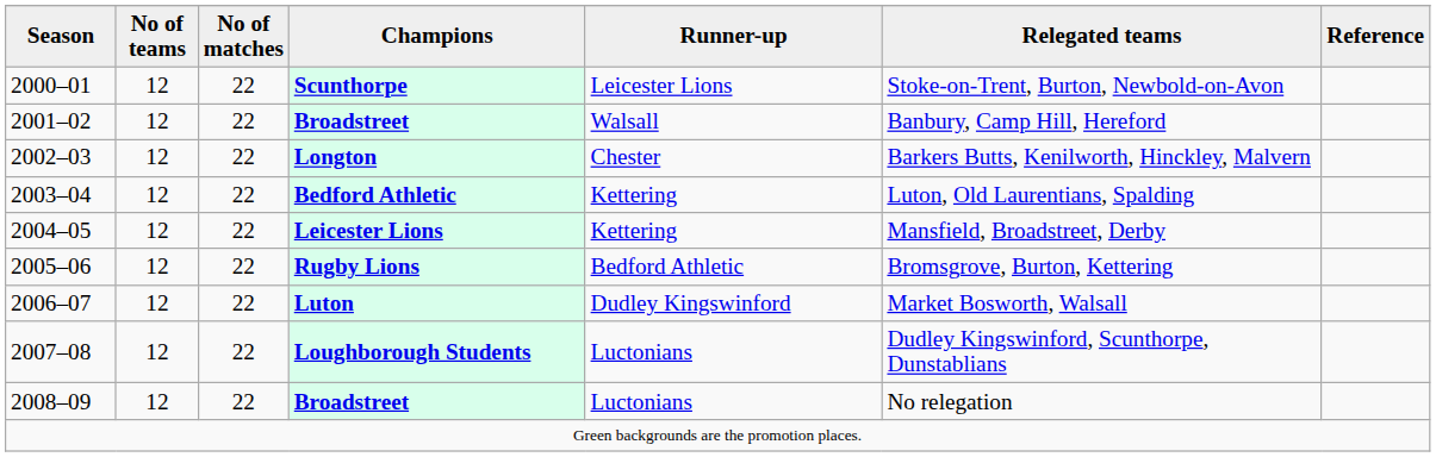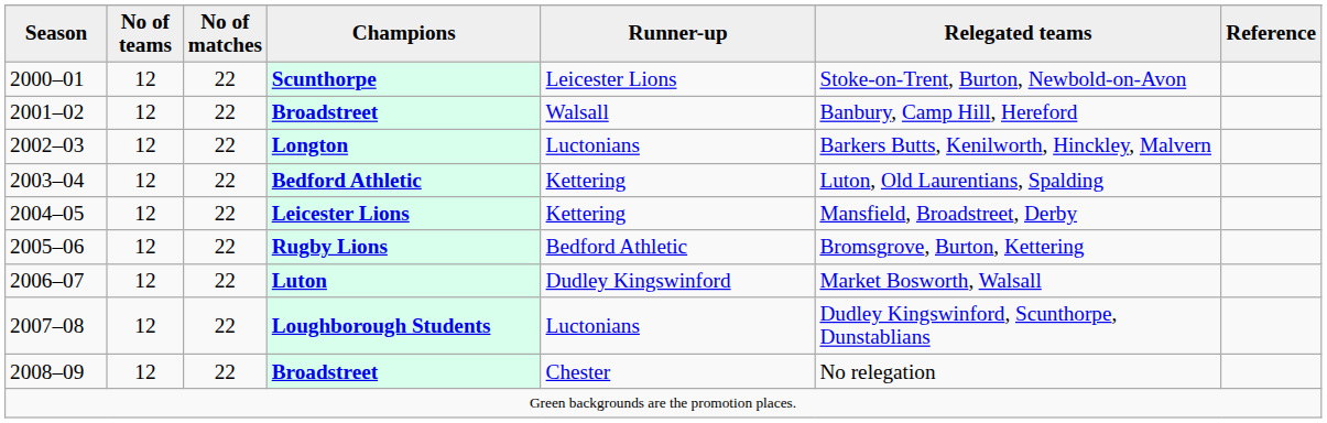Longton | Runner-up: Chester -> Luctonians
2008–09 / Broadstreet | Runner-up: Luctonians -> Chester
